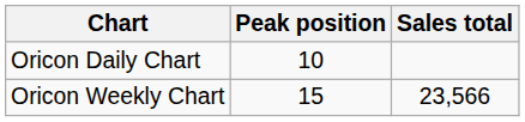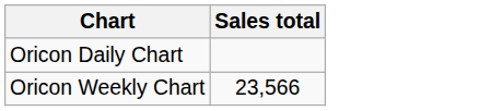- column: Peak position | 10 | 15
